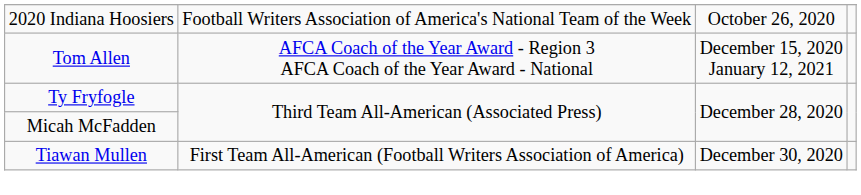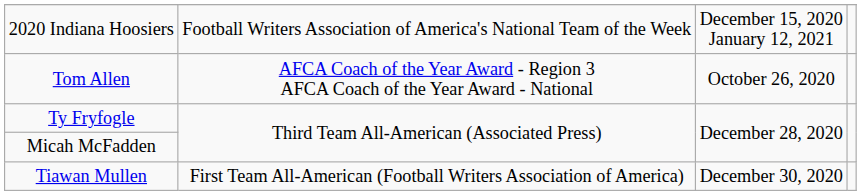2020 Indiana Hoosiers | column 3: October 26, 2020 -> December 15, 2020 January 12, 2021
Tom Allen | column 3: December 15, 2020 January 12, 2021 -> October 26, 2020
